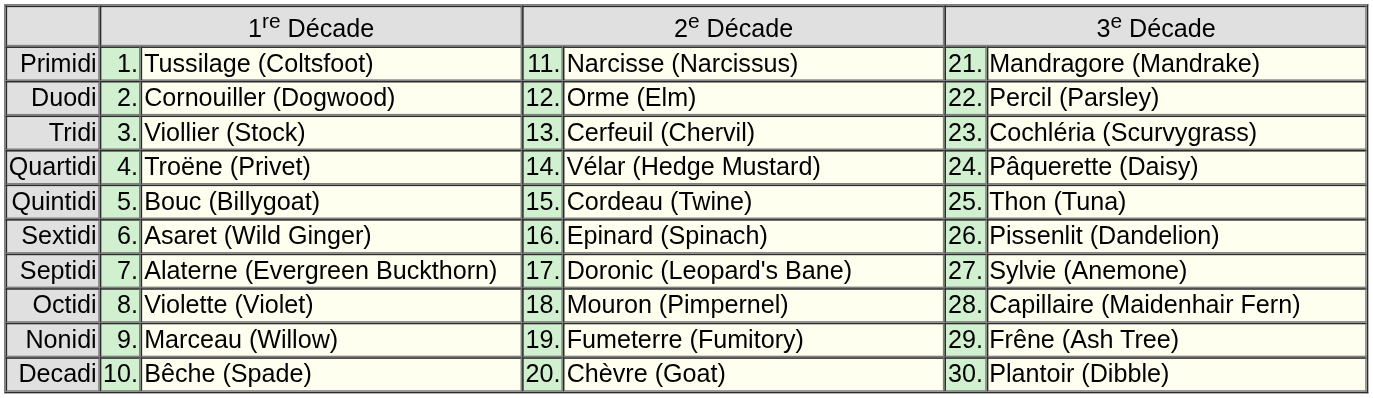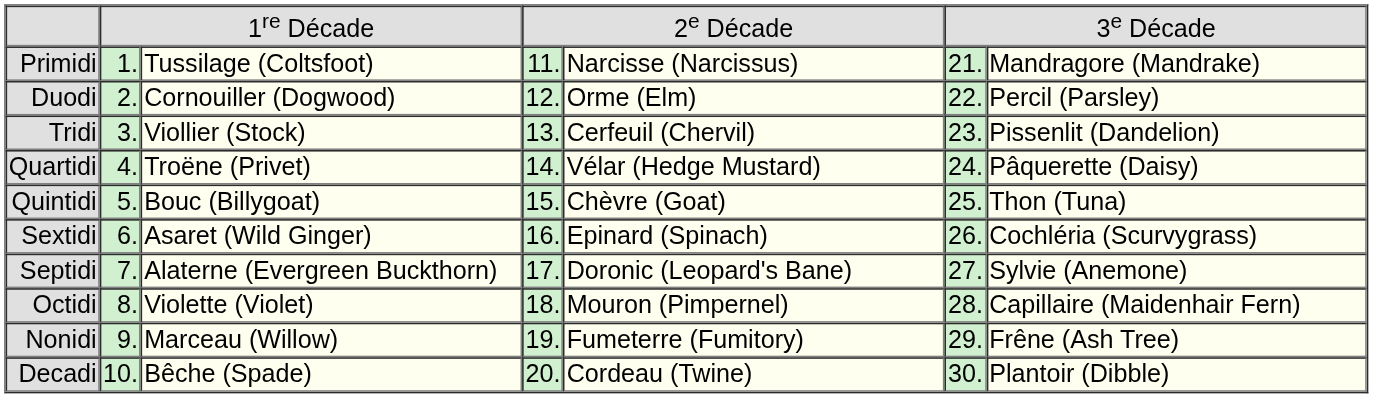Tridi | column 7: Cochléria (Scurvygrass) -> Pissenlit (Dandelion)
Quintidi | column 5: Cordeau (Twine) -> Chèvre (Goat)
Sextidi | column 7: Pissenlit (Dandelion) -> Cochléria (Scurvygrass)
Decadi | column 5: Chèvre (Goat) -> Cordeau (Twine)
